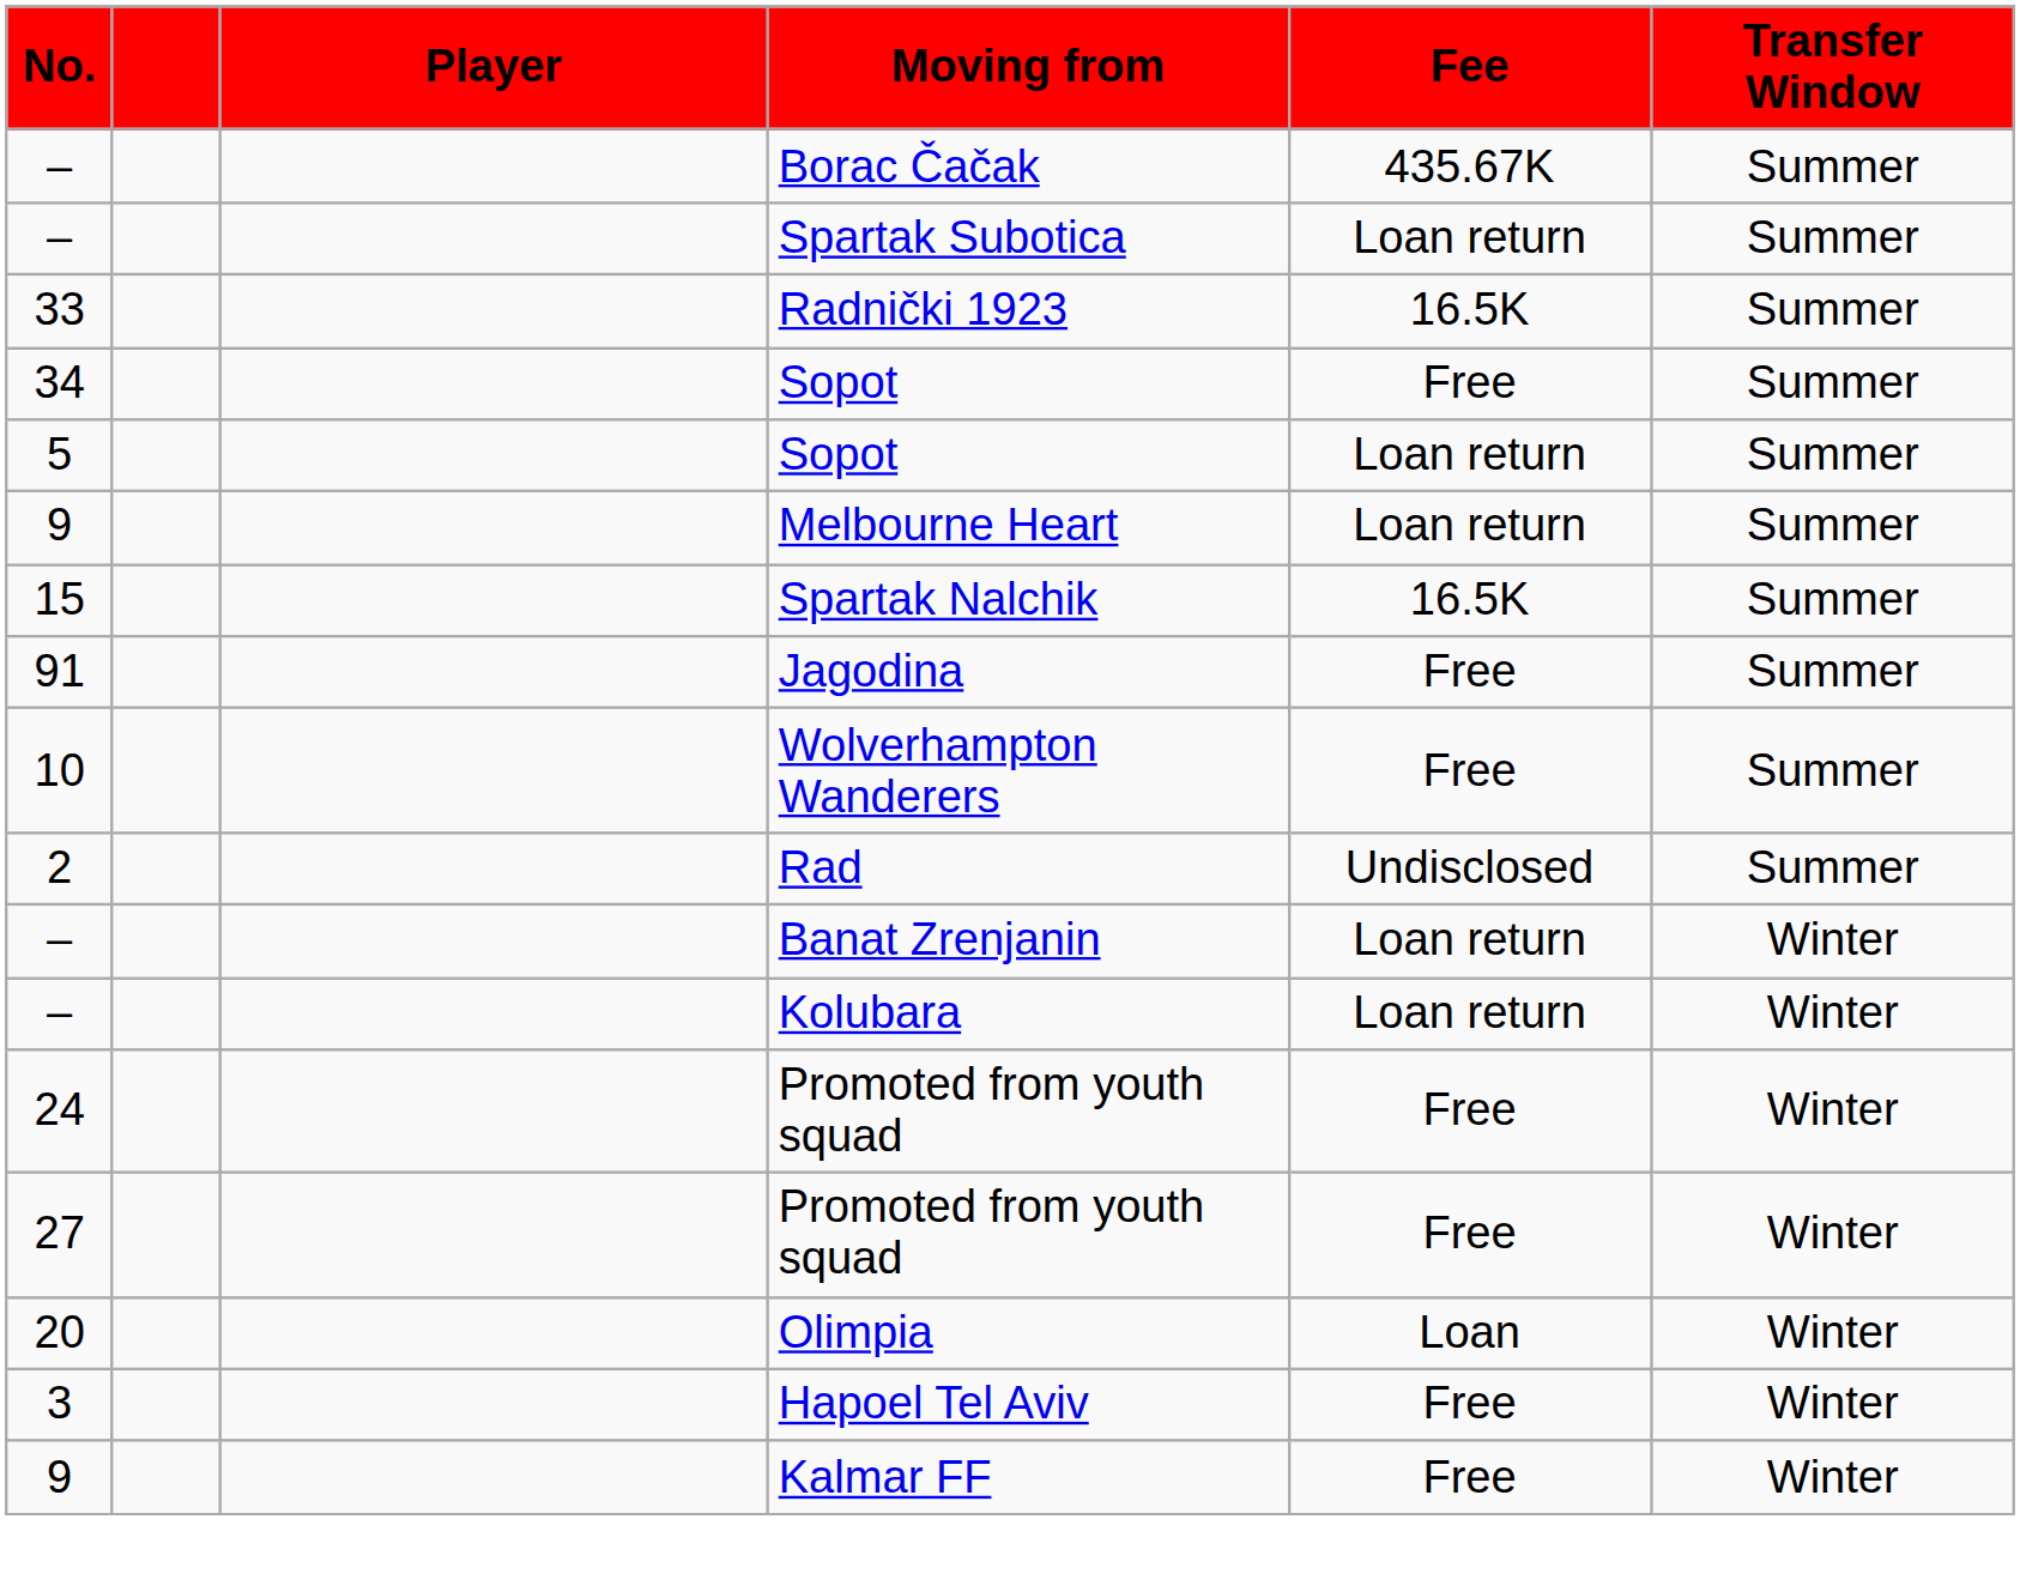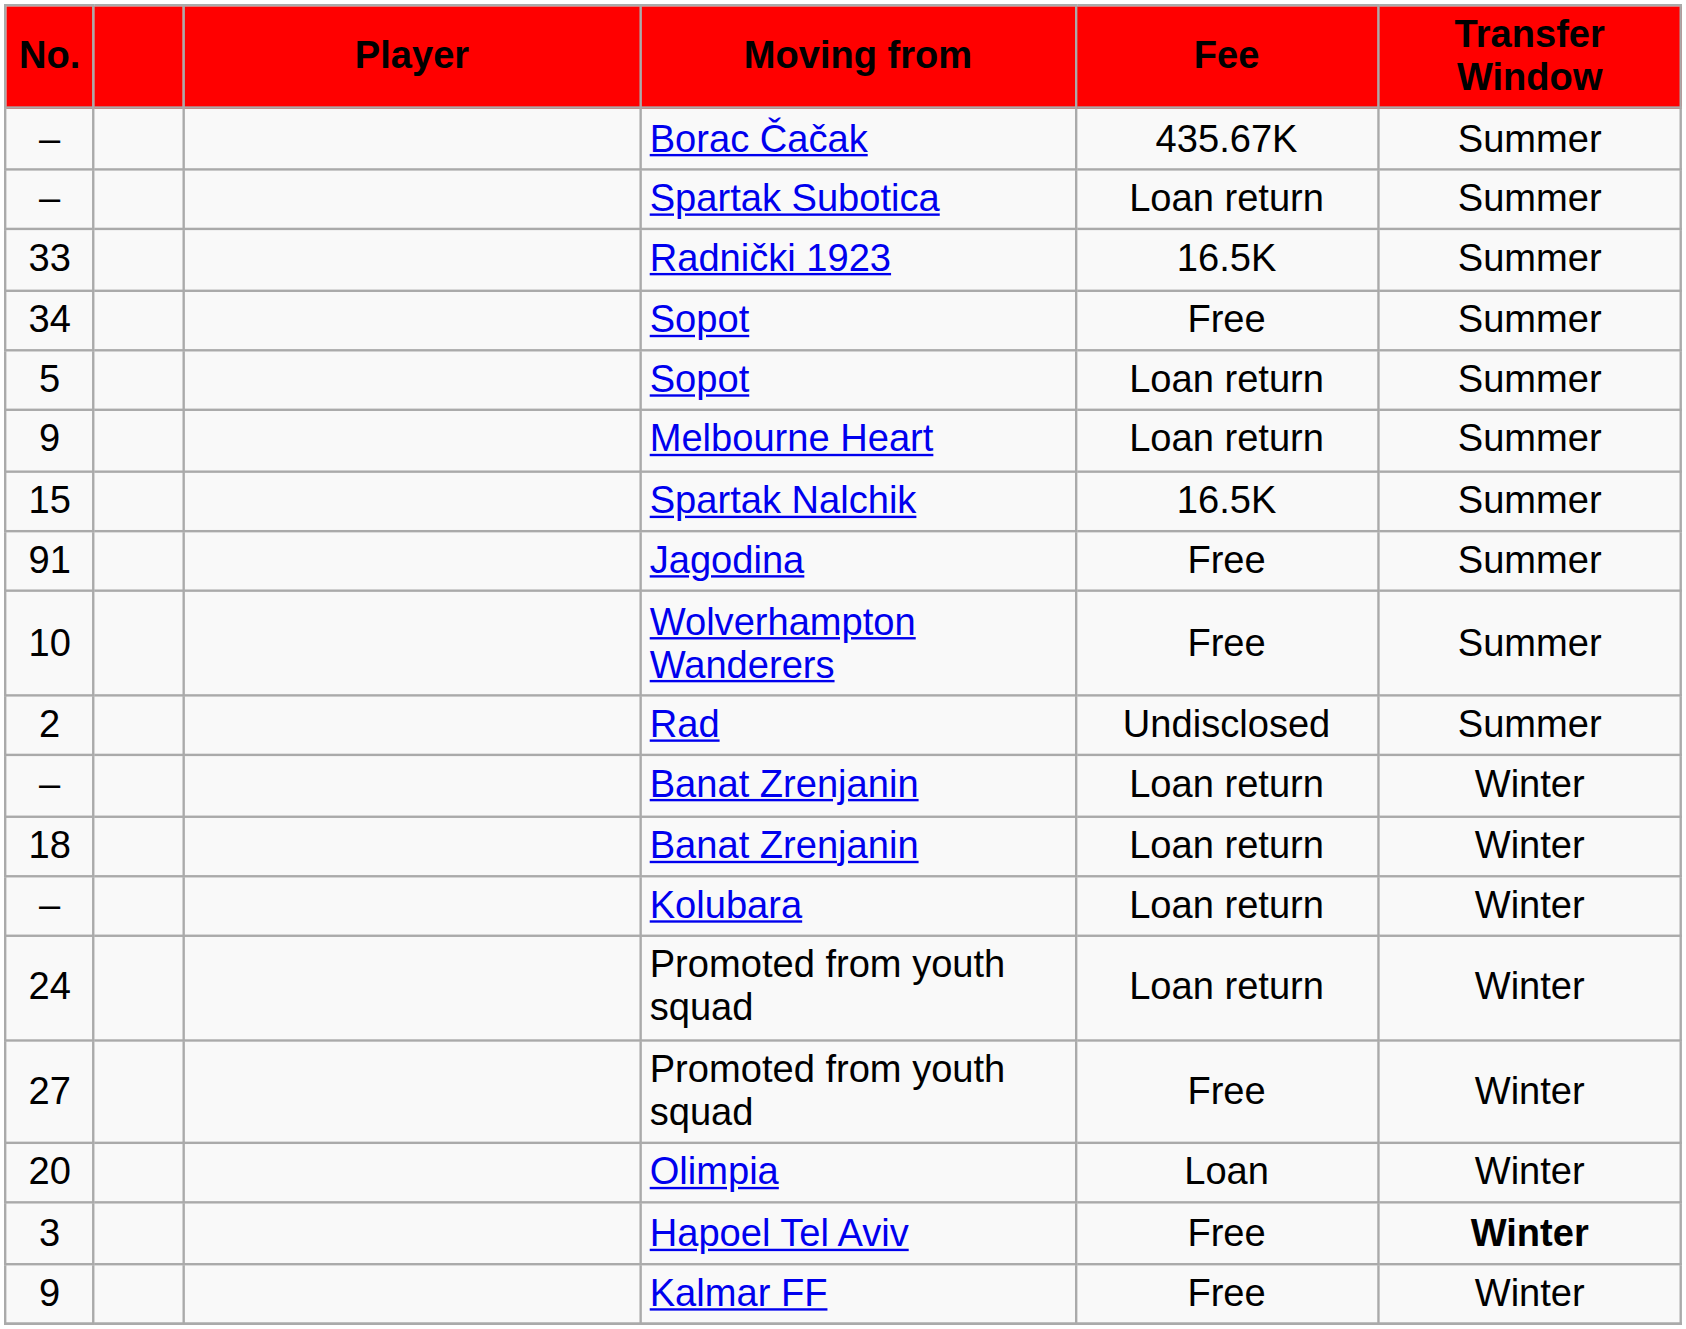+ row: 18 | Banat Zrenjanin | Loan return | Winter
24 / Promoted from youth squad | Fee: Free -> Loan return
Hapoel Tel Aviv | Transfer Window: normal -> bold
